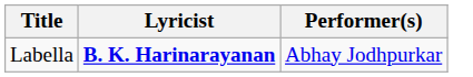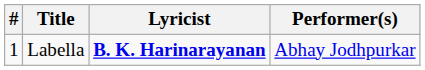+ column: # | 1
